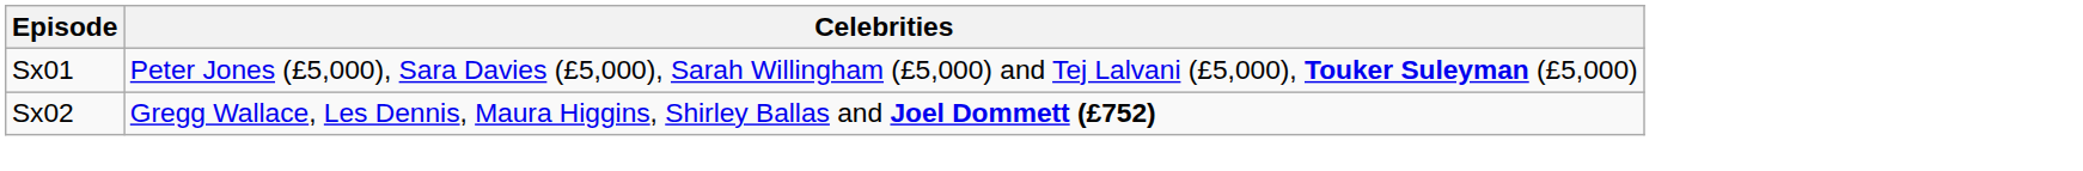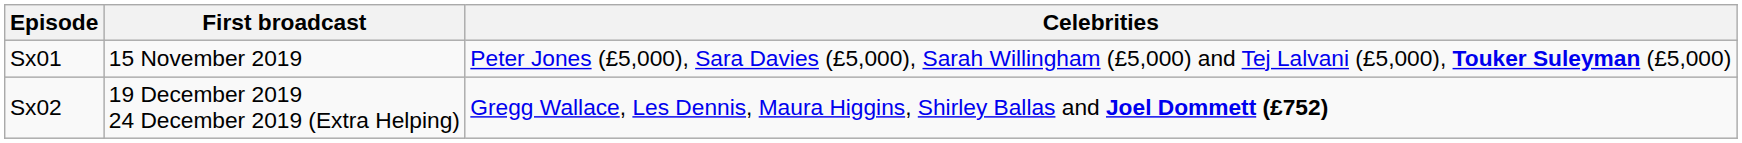+ column: First broadcast | 15 November 2019 | 19 December 2019 24 December 2019 (Extra Helping)
